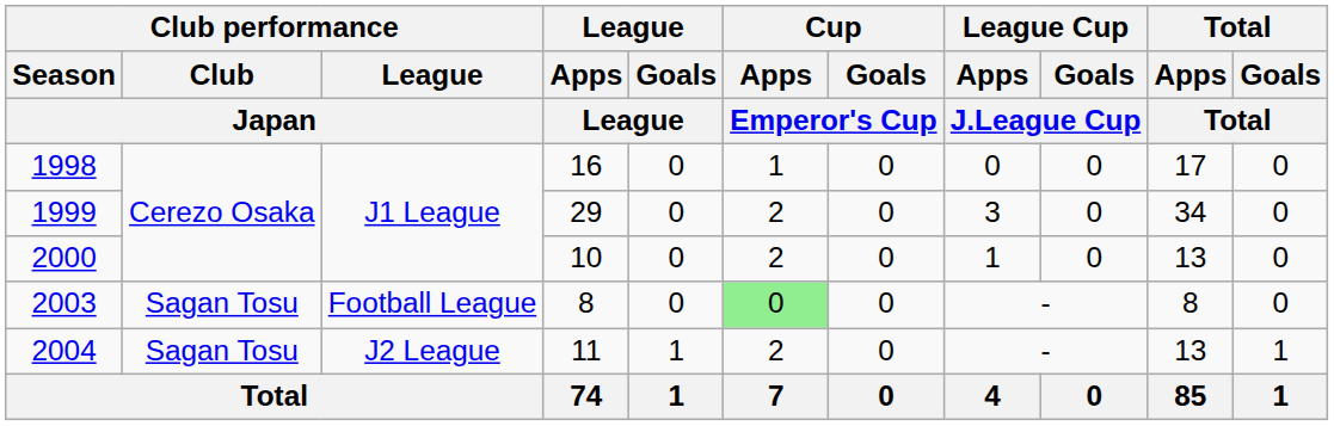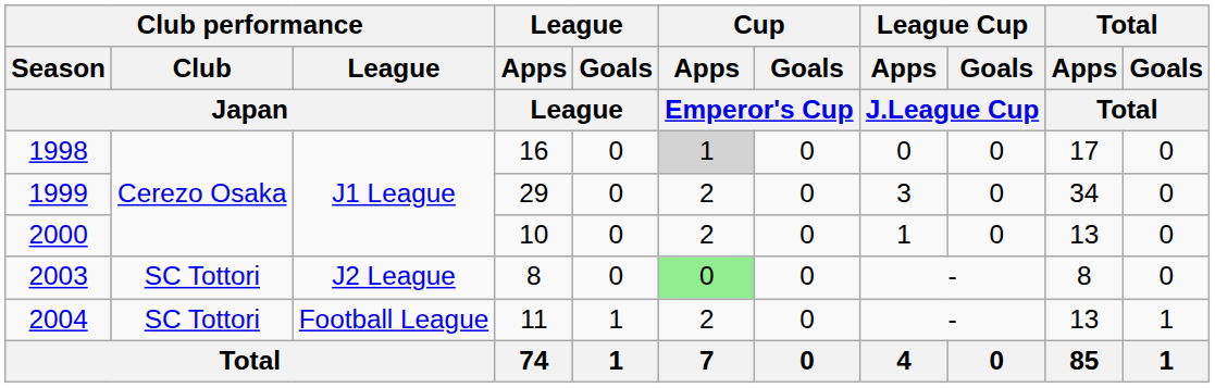1998 | Cup / Apps / Emperor's Cup: no background -> lightgrey background
2003 | Club performance / Club / Japan: Sagan Tosu -> SC Tottori
2003 | Club performance / League / Japan: Football League -> J2 League
2004 | Club performance / Club / Japan: Sagan Tosu -> SC Tottori
2004 | Club performance / League / Japan: J2 League -> Football League
